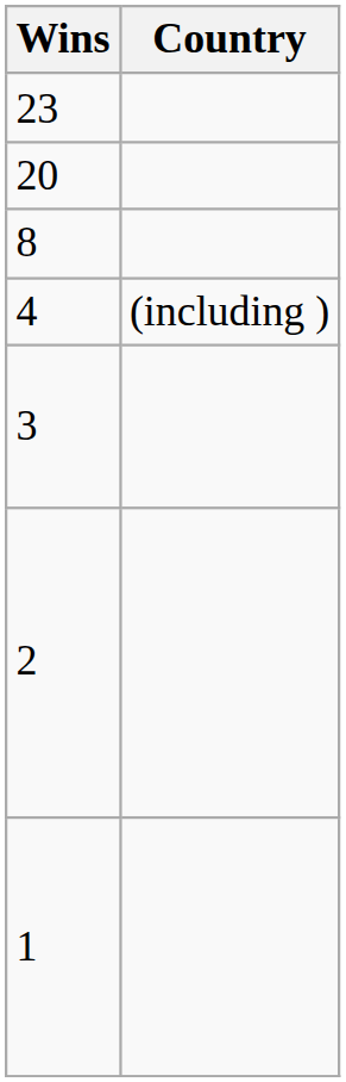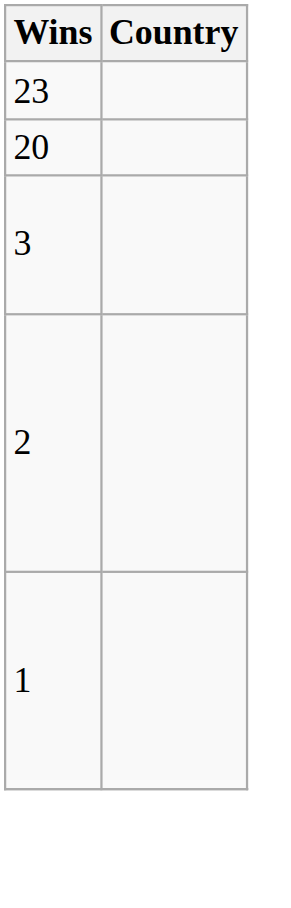- row: 8
- row: 4 | (including )
